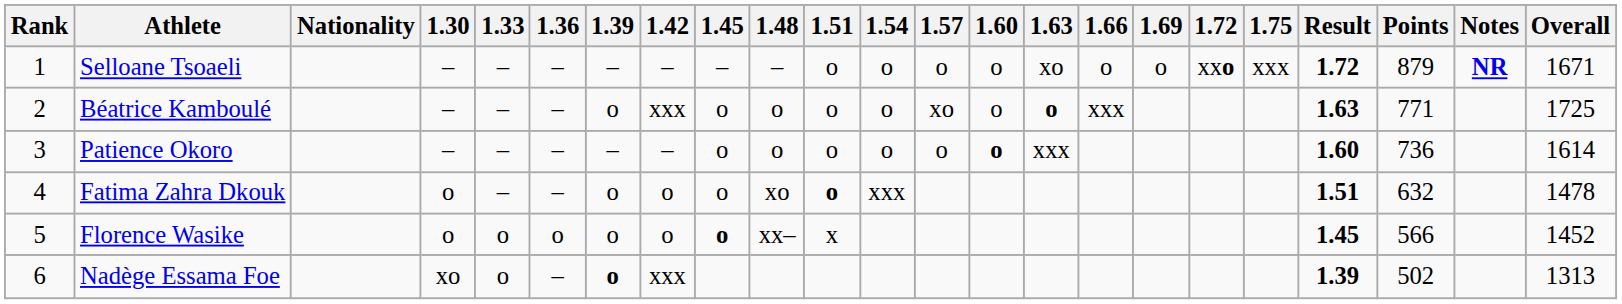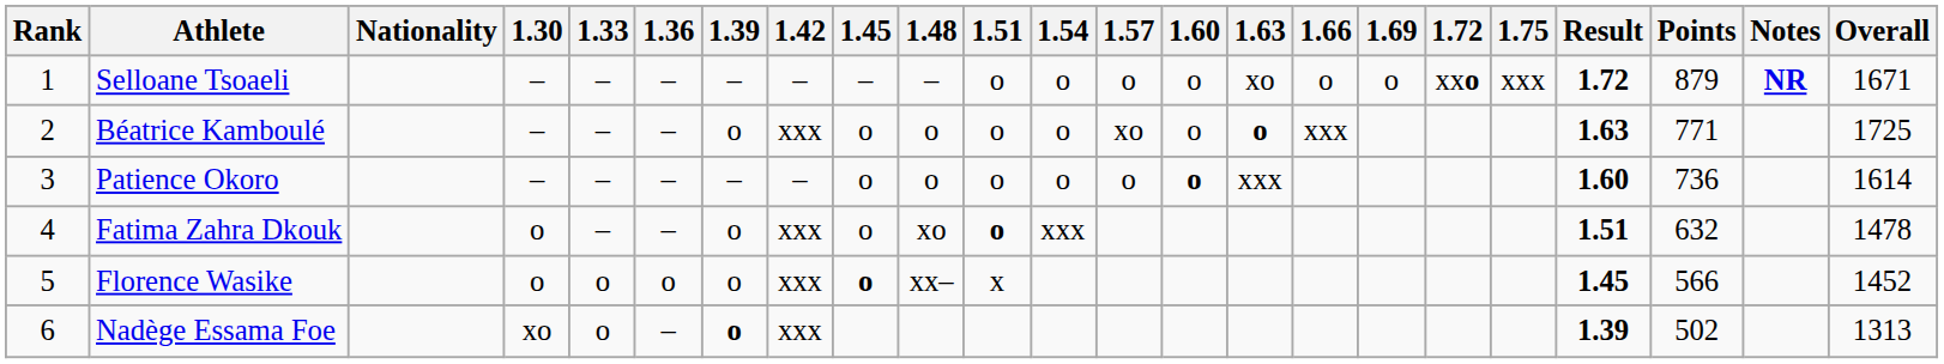Fatima Zahra Dkouk | 1.42: o -> xxx
Florence Wasike | 1.42: o -> xxx
